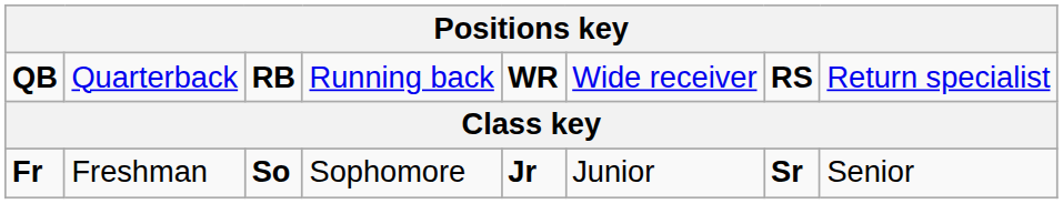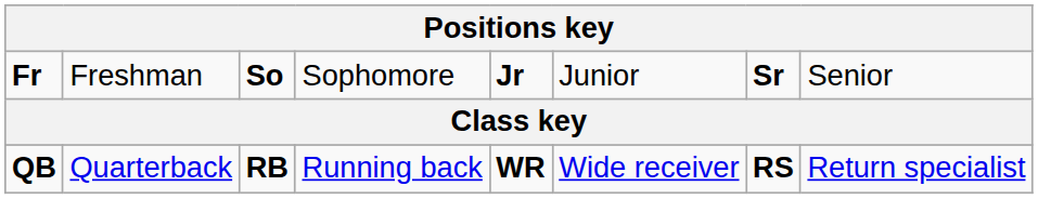rows swapped: QB <-> Fr
